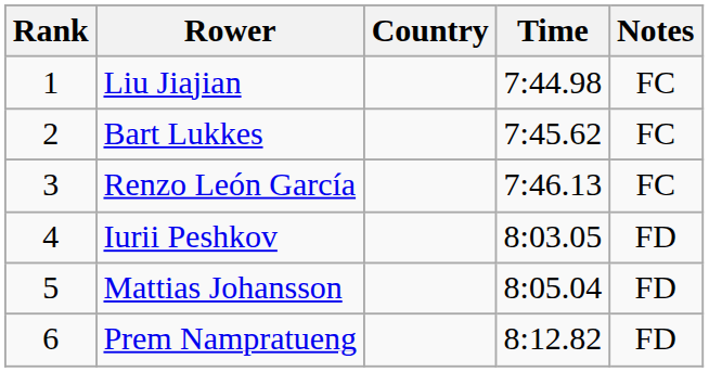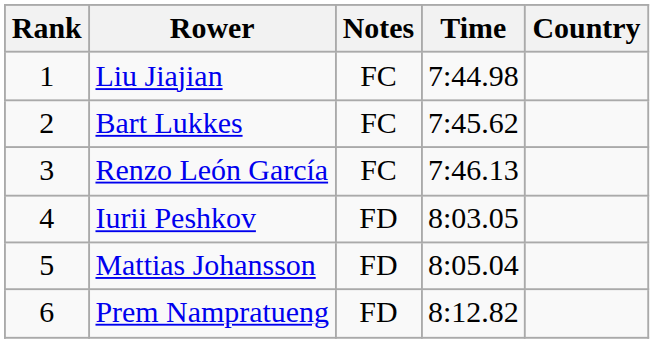columns swapped: Country <-> Notes
